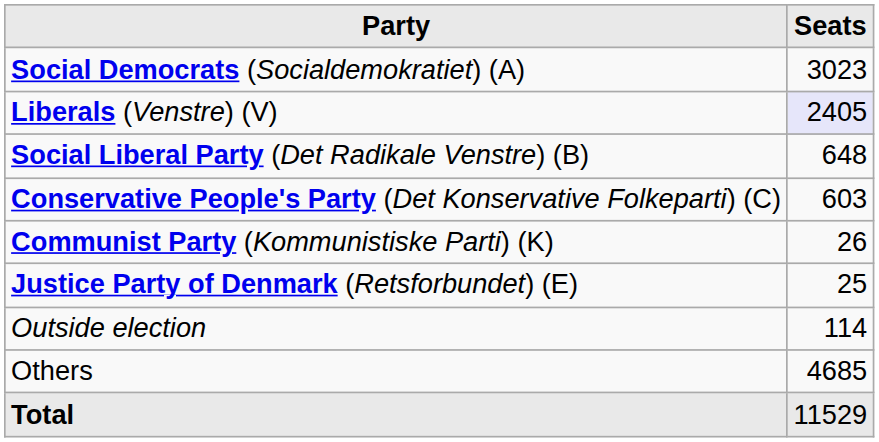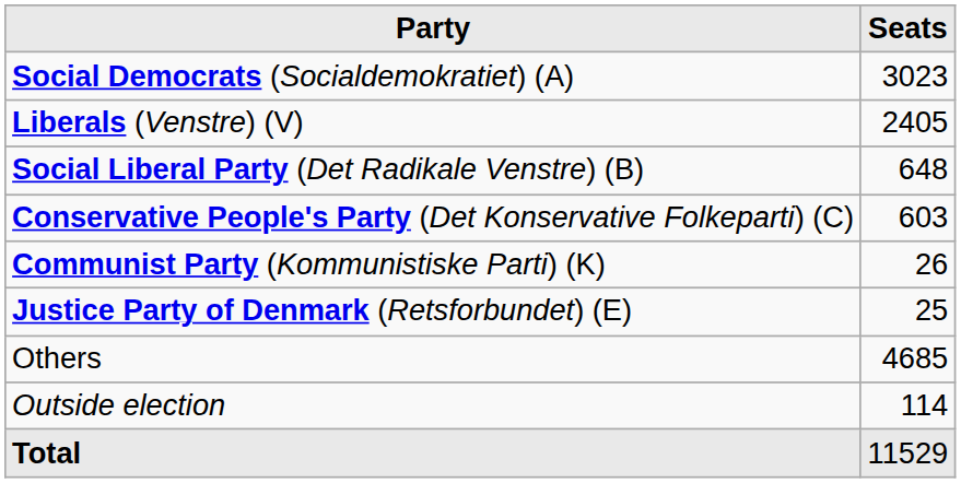Liberals (Venstre) (V) | Seats: lavender background -> no background
rows swapped: Others <-> Outside election
